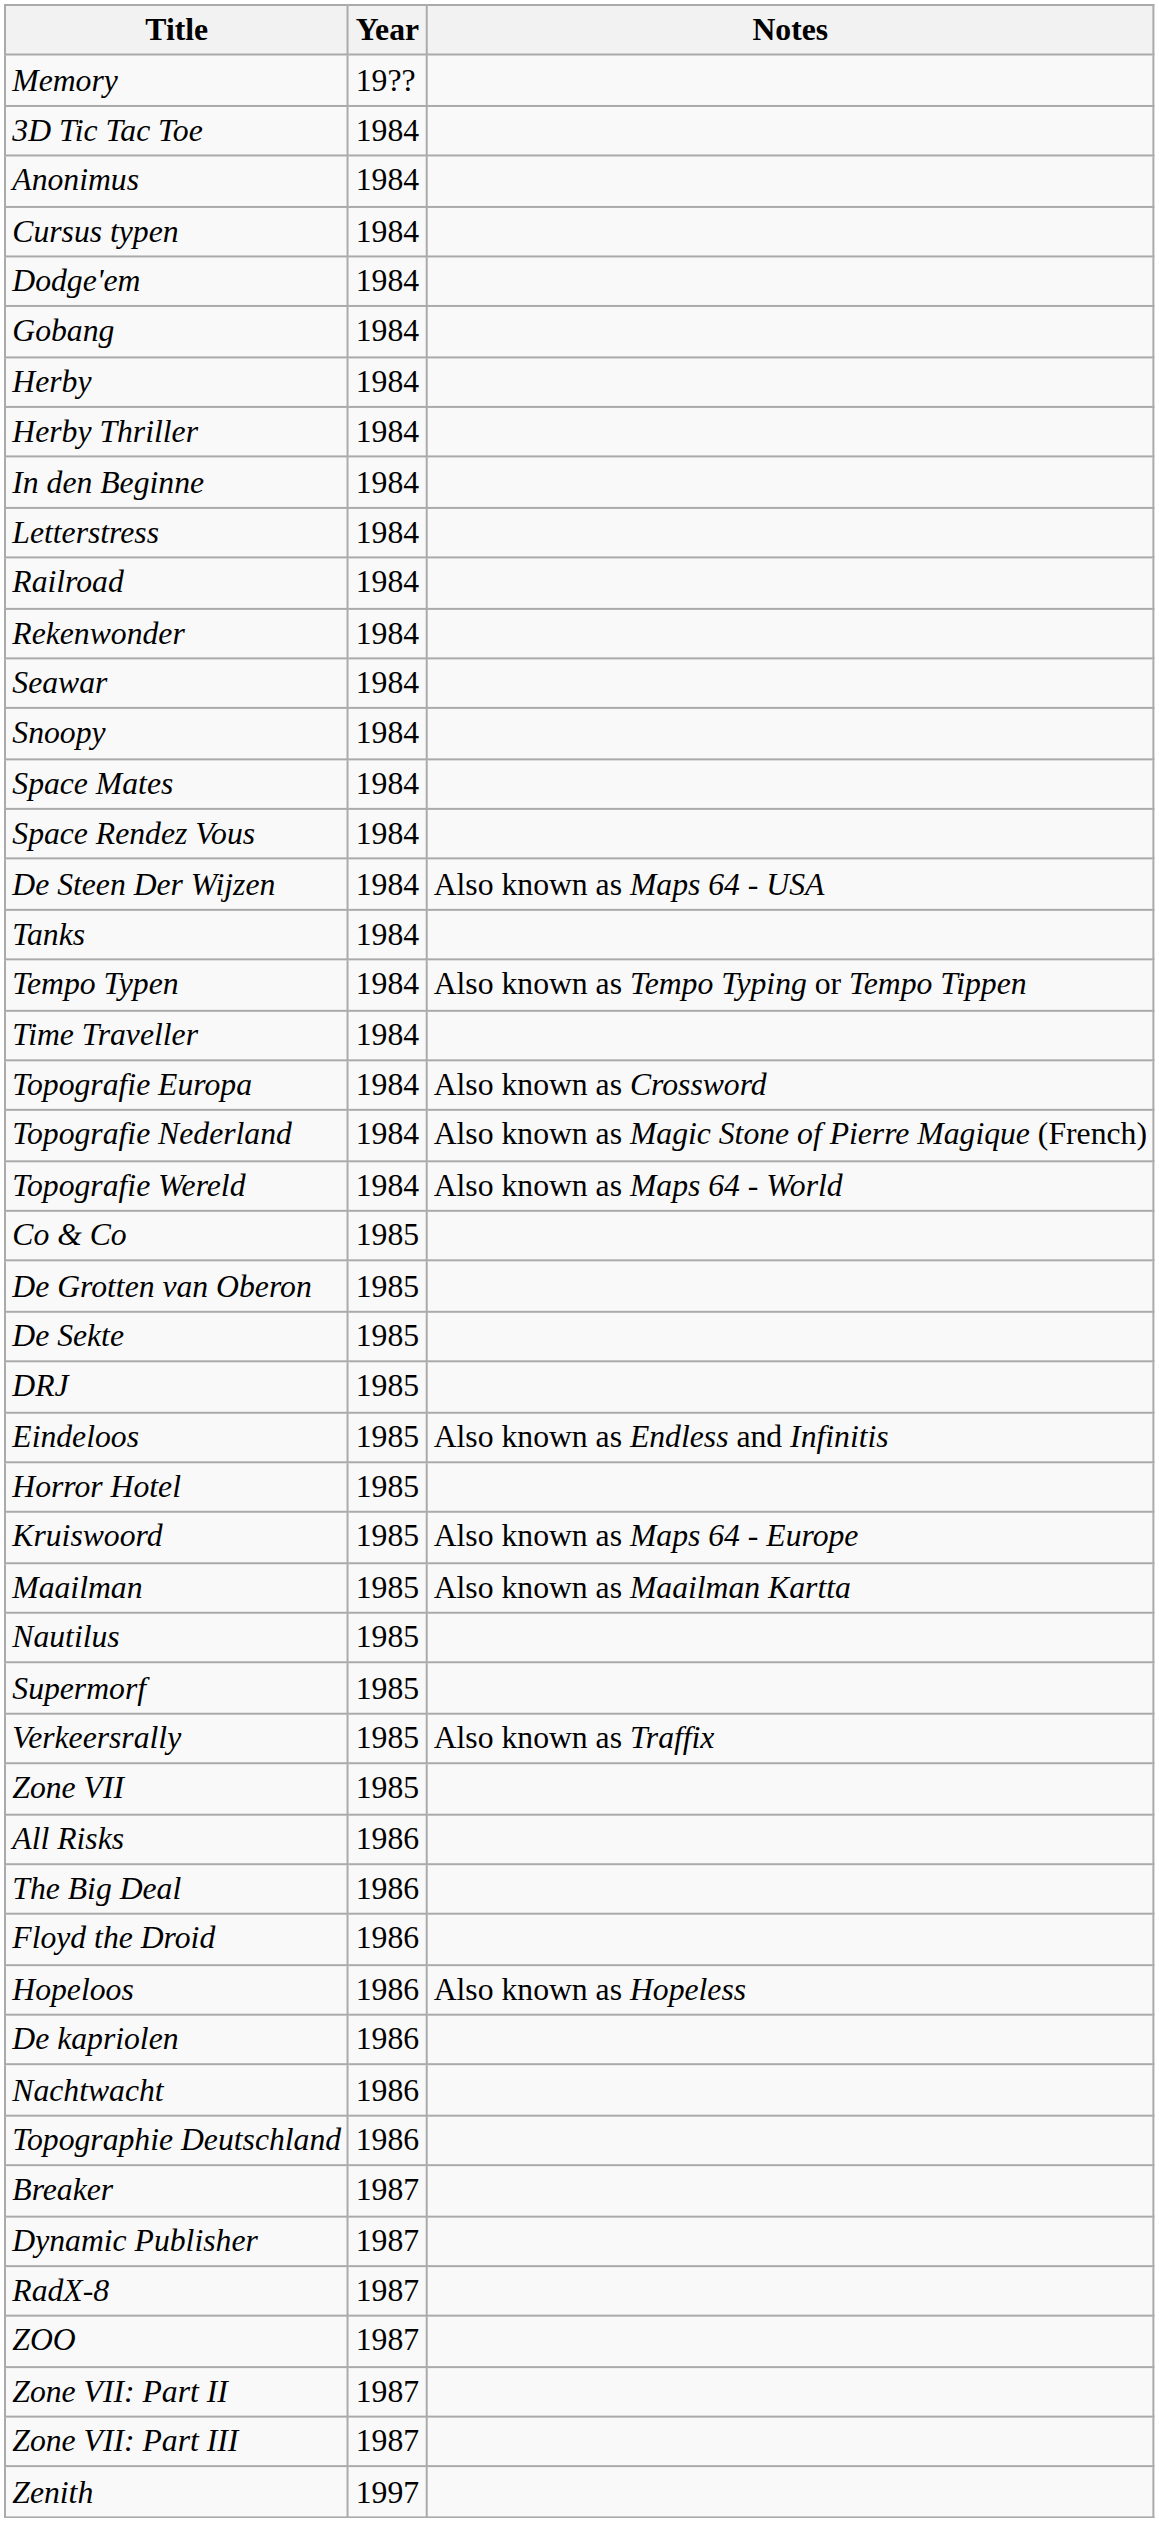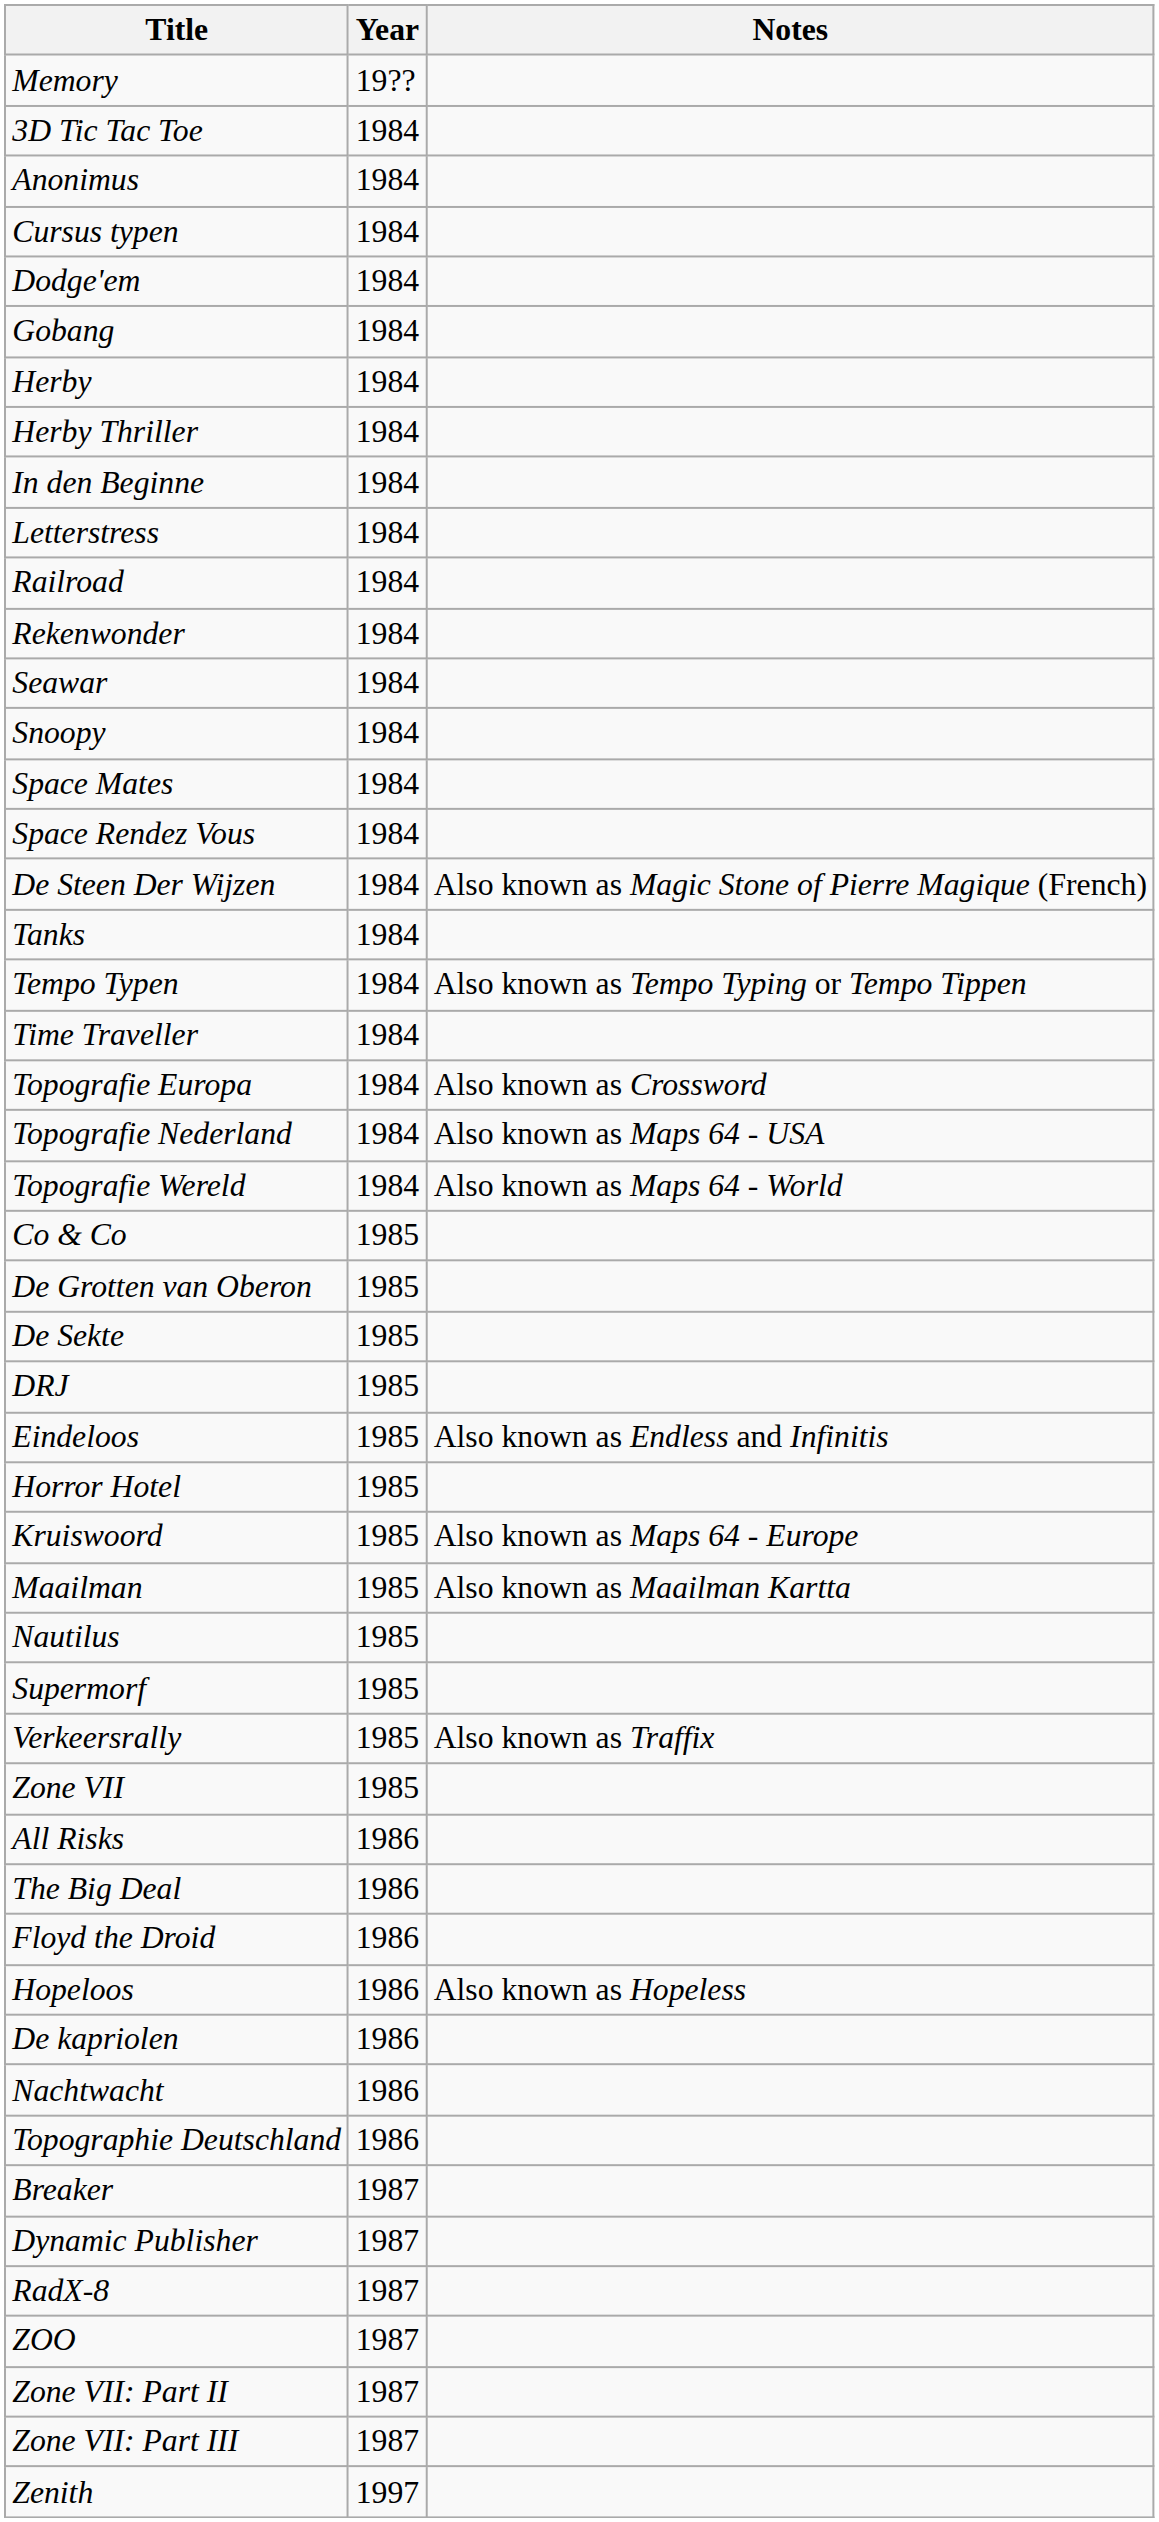De Steen Der Wijzen | Notes: Also known as Maps 64 - USA -> Also known as Magic Stone of Pierre Magique (French)
Topografie Nederland | Notes: Also known as Magic Stone of Pierre Magique (French) -> Also known as Maps 64 - USA
